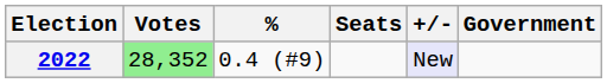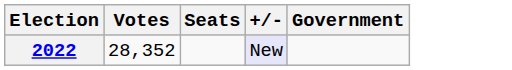- column: % | 0.4 (#9)
2022 | Votes: lightgreen background -> no background
